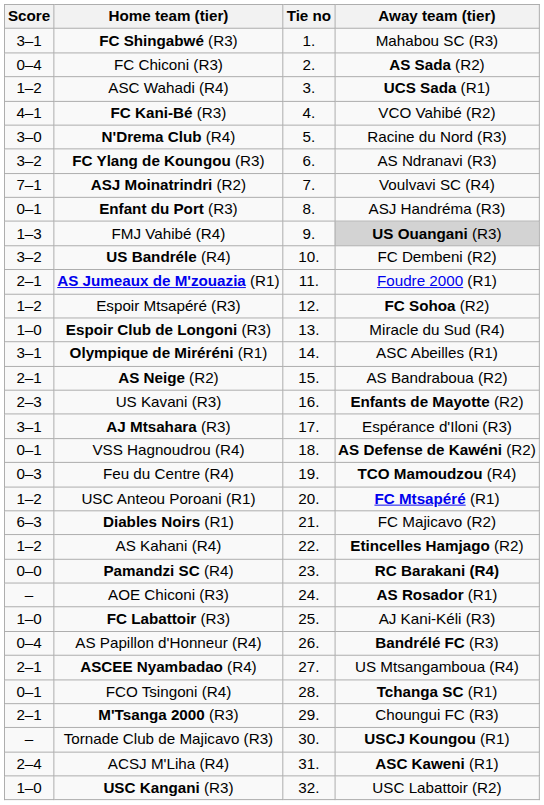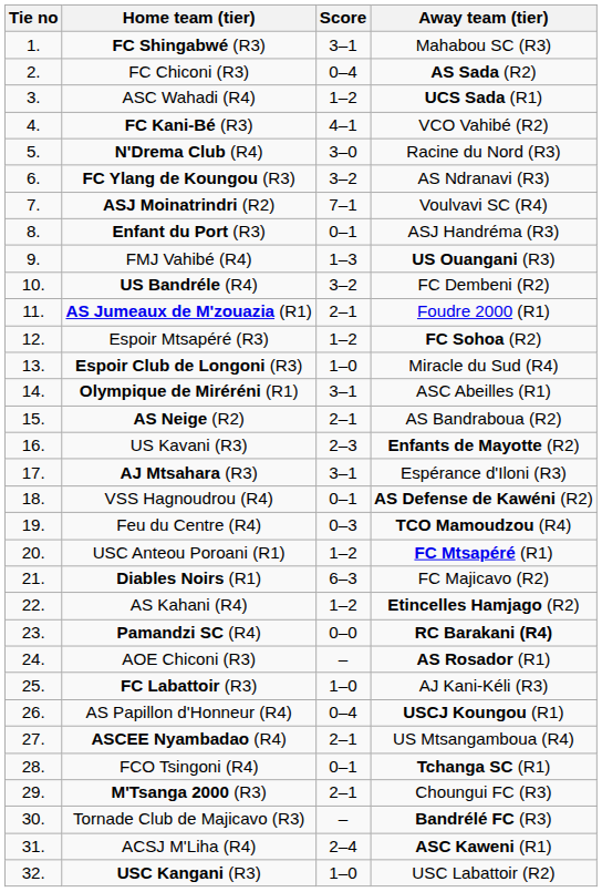columns swapped: Tie no <-> Score
FMJ Vahibé (R4) | Away team (tier): lightgrey background -> no background
AS Papillon d'Honneur (R4) | Away team (tier): Bandrélé FC (R3) -> USCJ Koungou (R1)
Tornade Club de Majicavo (R3) | Away team (tier): USCJ Koungou (R1) -> Bandrélé FC (R3)
